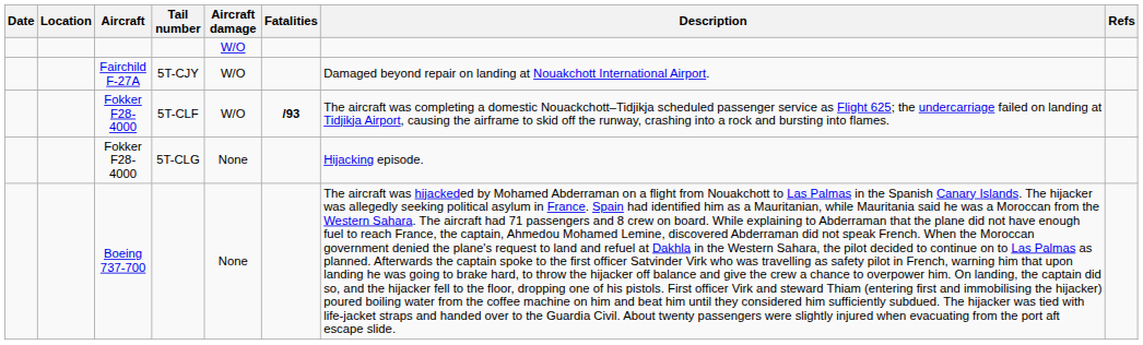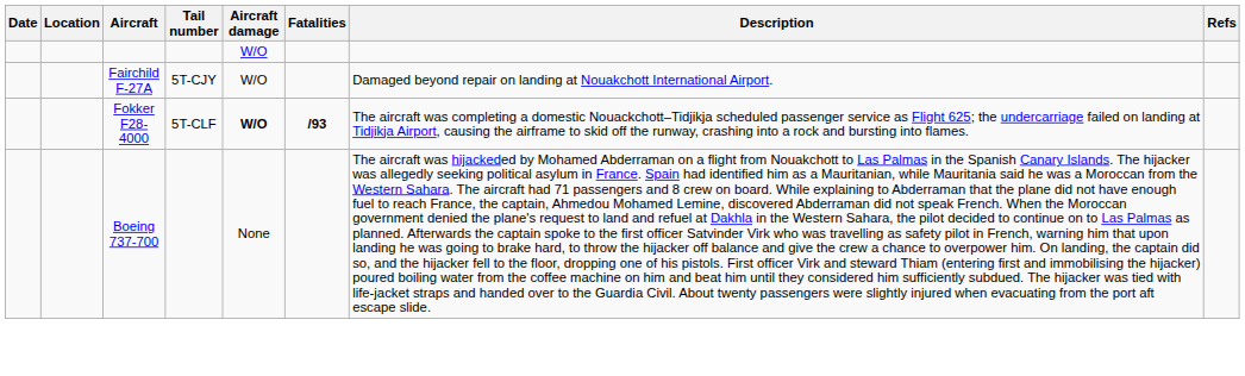Fokker F28-4000 / 5T-CLF | Aircraft damage: normal -> bold
- row: Fokker F28-4000 | 5T-CLG | None | Hijacking episode.
